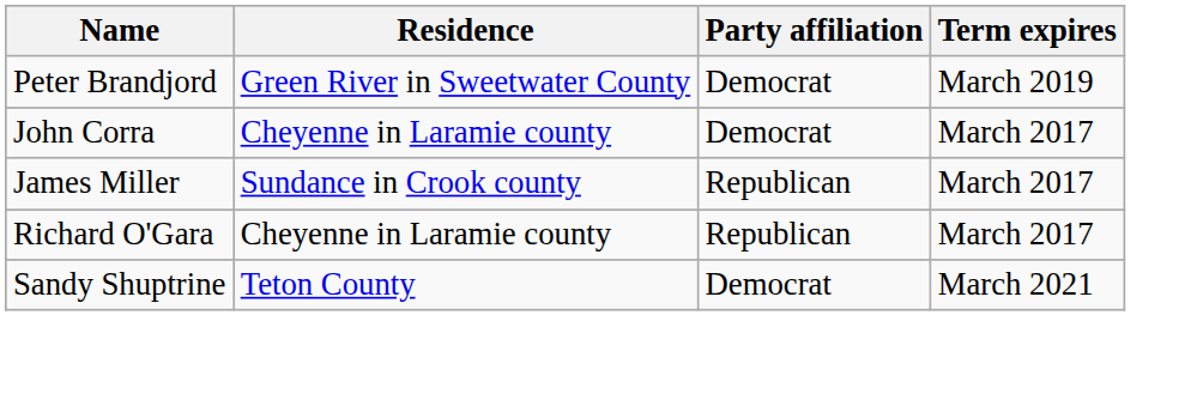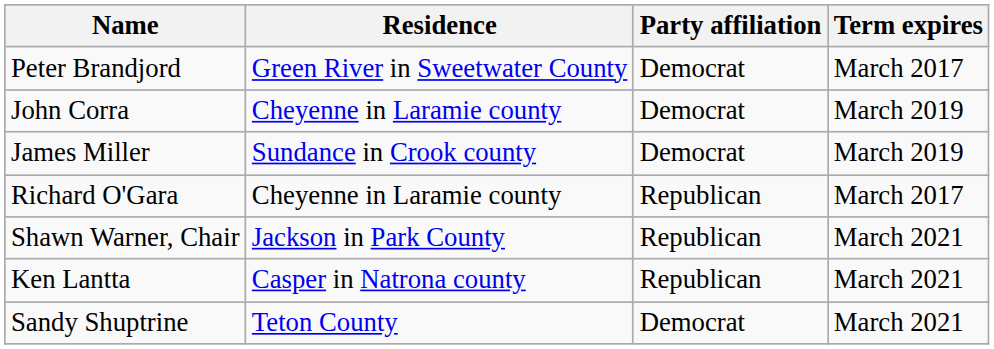Peter Brandjord | Term expires: March 2019 -> March 2017
John Corra | Term expires: March 2017 -> March 2019
James Miller | Party affiliation: Republican -> Democrat
James Miller | Term expires: March 2017 -> March 2019
+ row: Shawn Warner, Chair | Jackson in Park County | Republican | March 2021
+ row: Ken Lantta | Casper in Natrona county | Republican | March 2021
